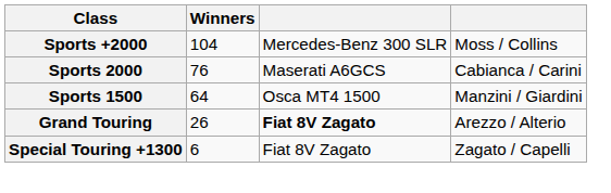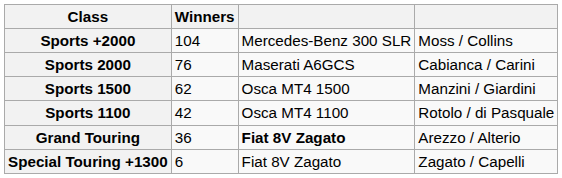Sports 1500 | Winners: 64 -> 62
+ row: Sports 1100 | 42 | Osca MT4 1100 | Rotolo / di Pasquale
Grand Touring | Winners: 26 -> 36
